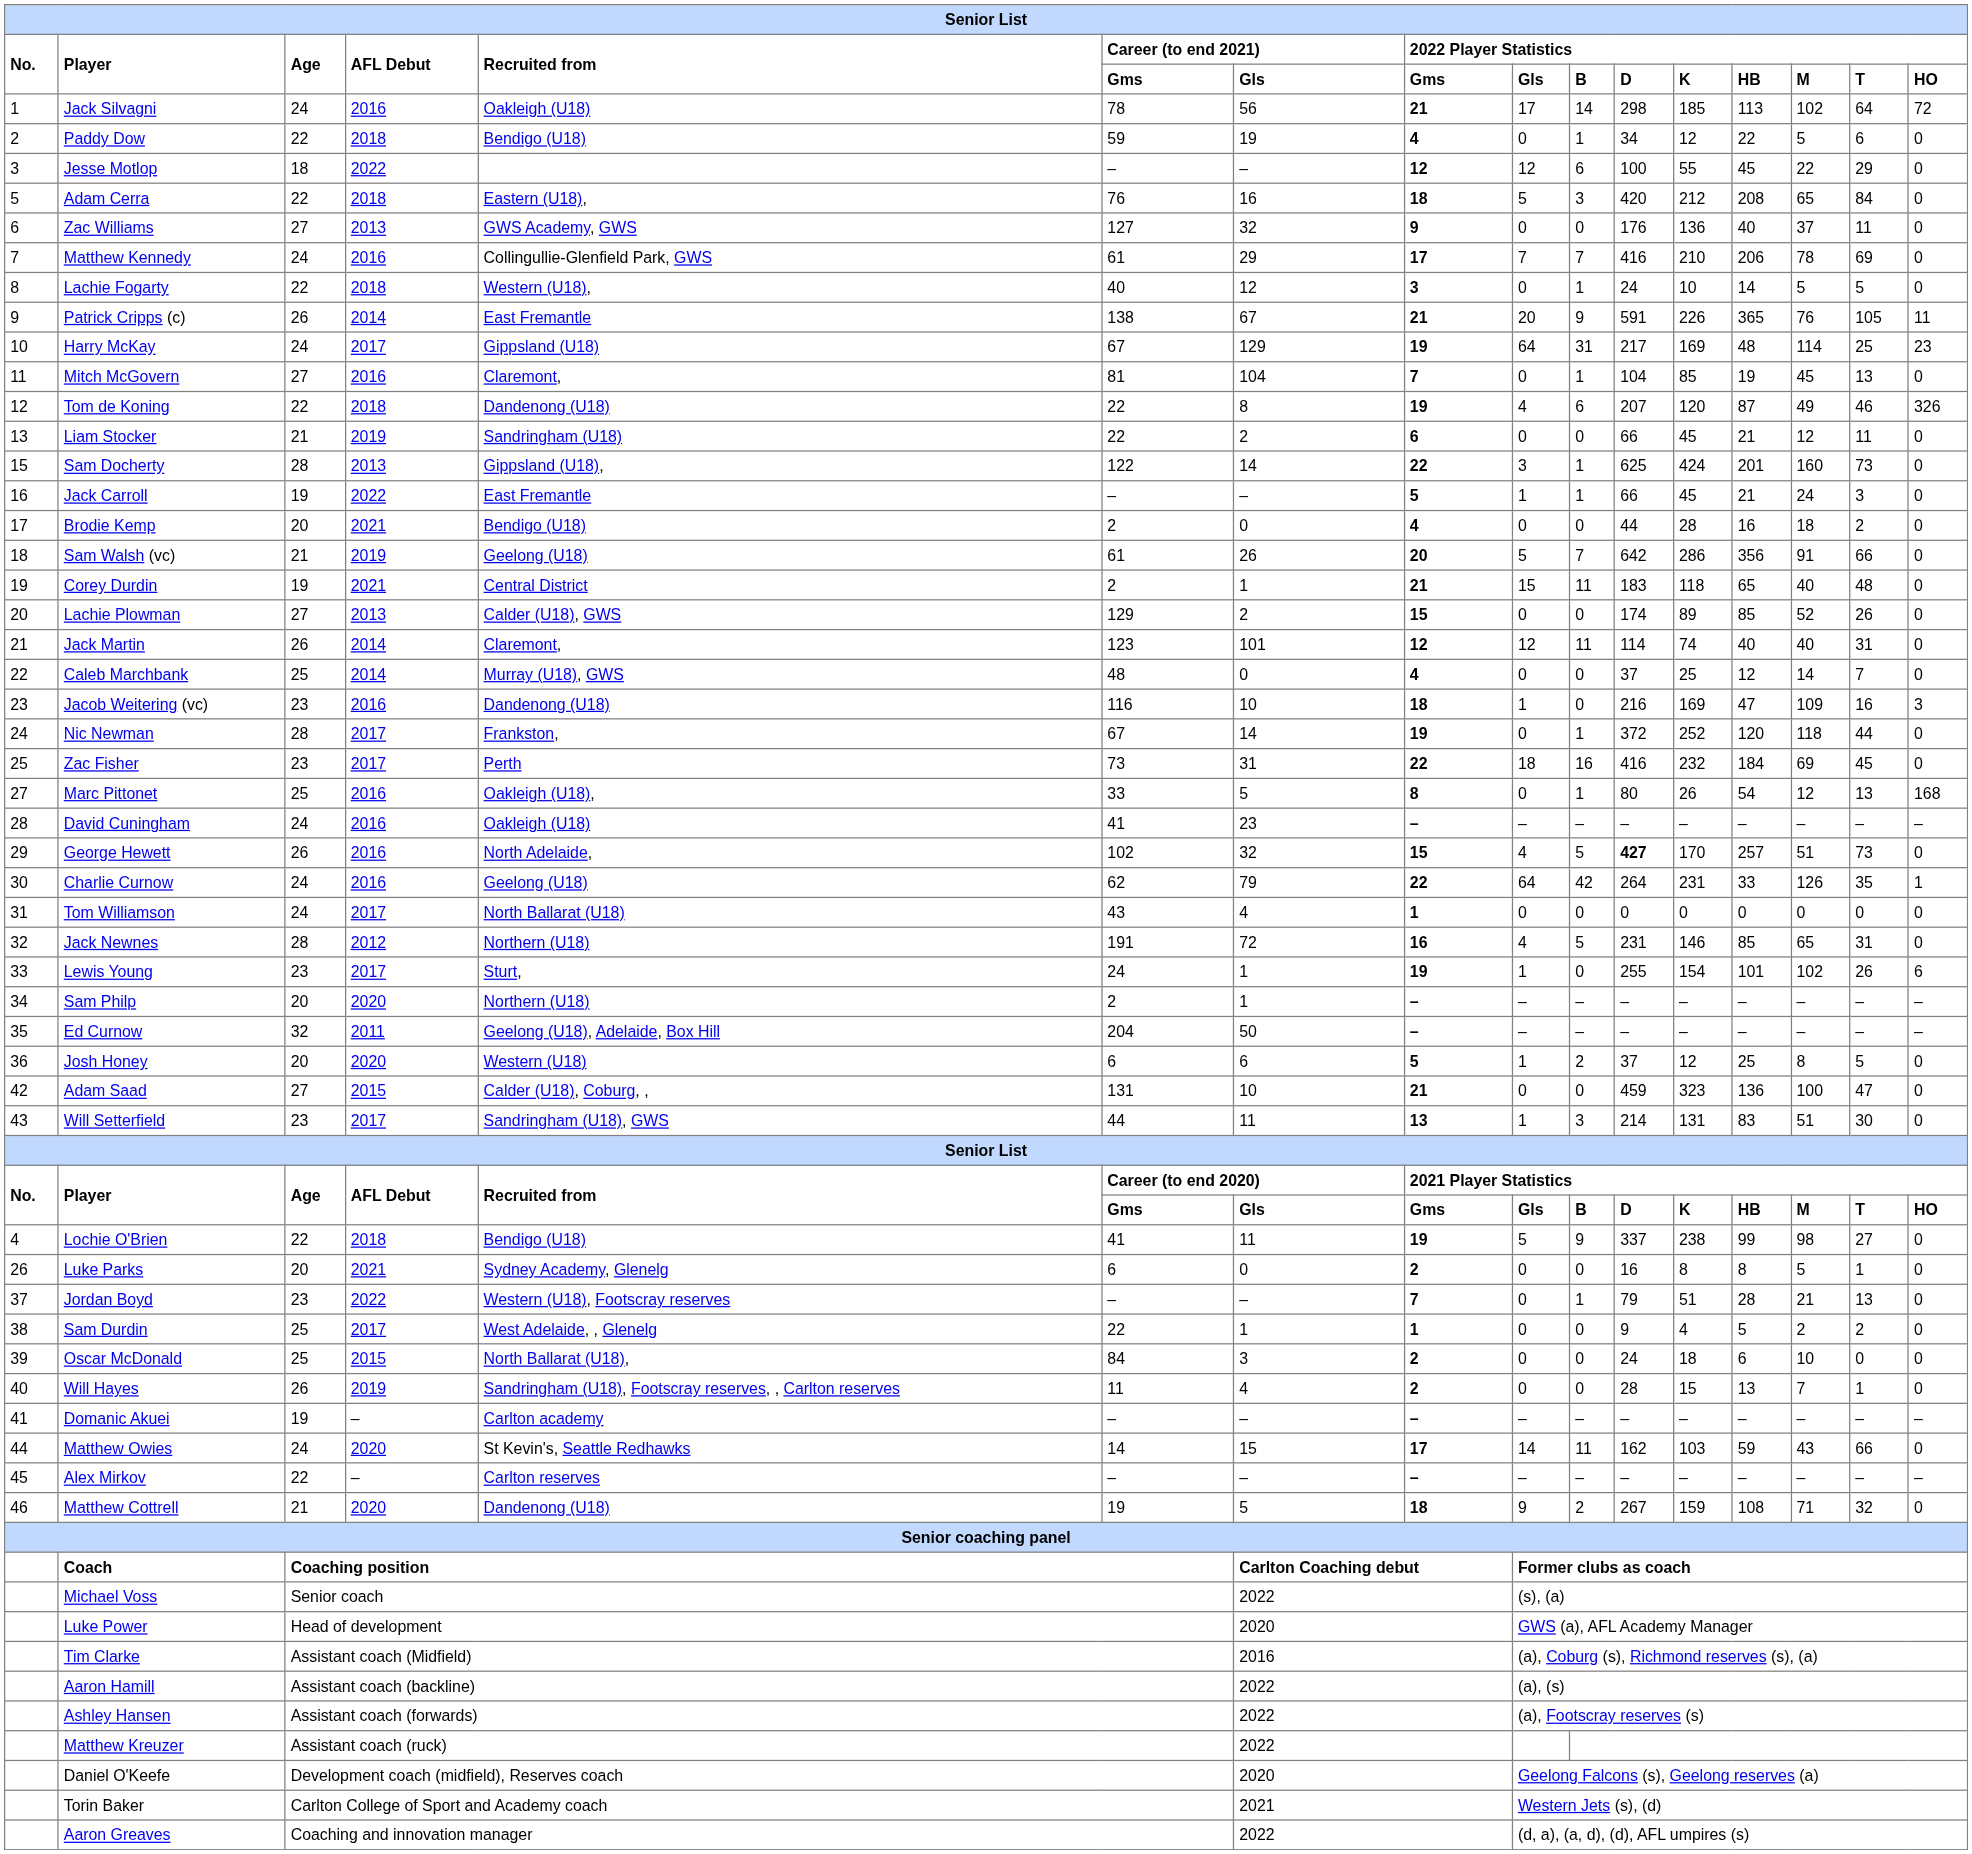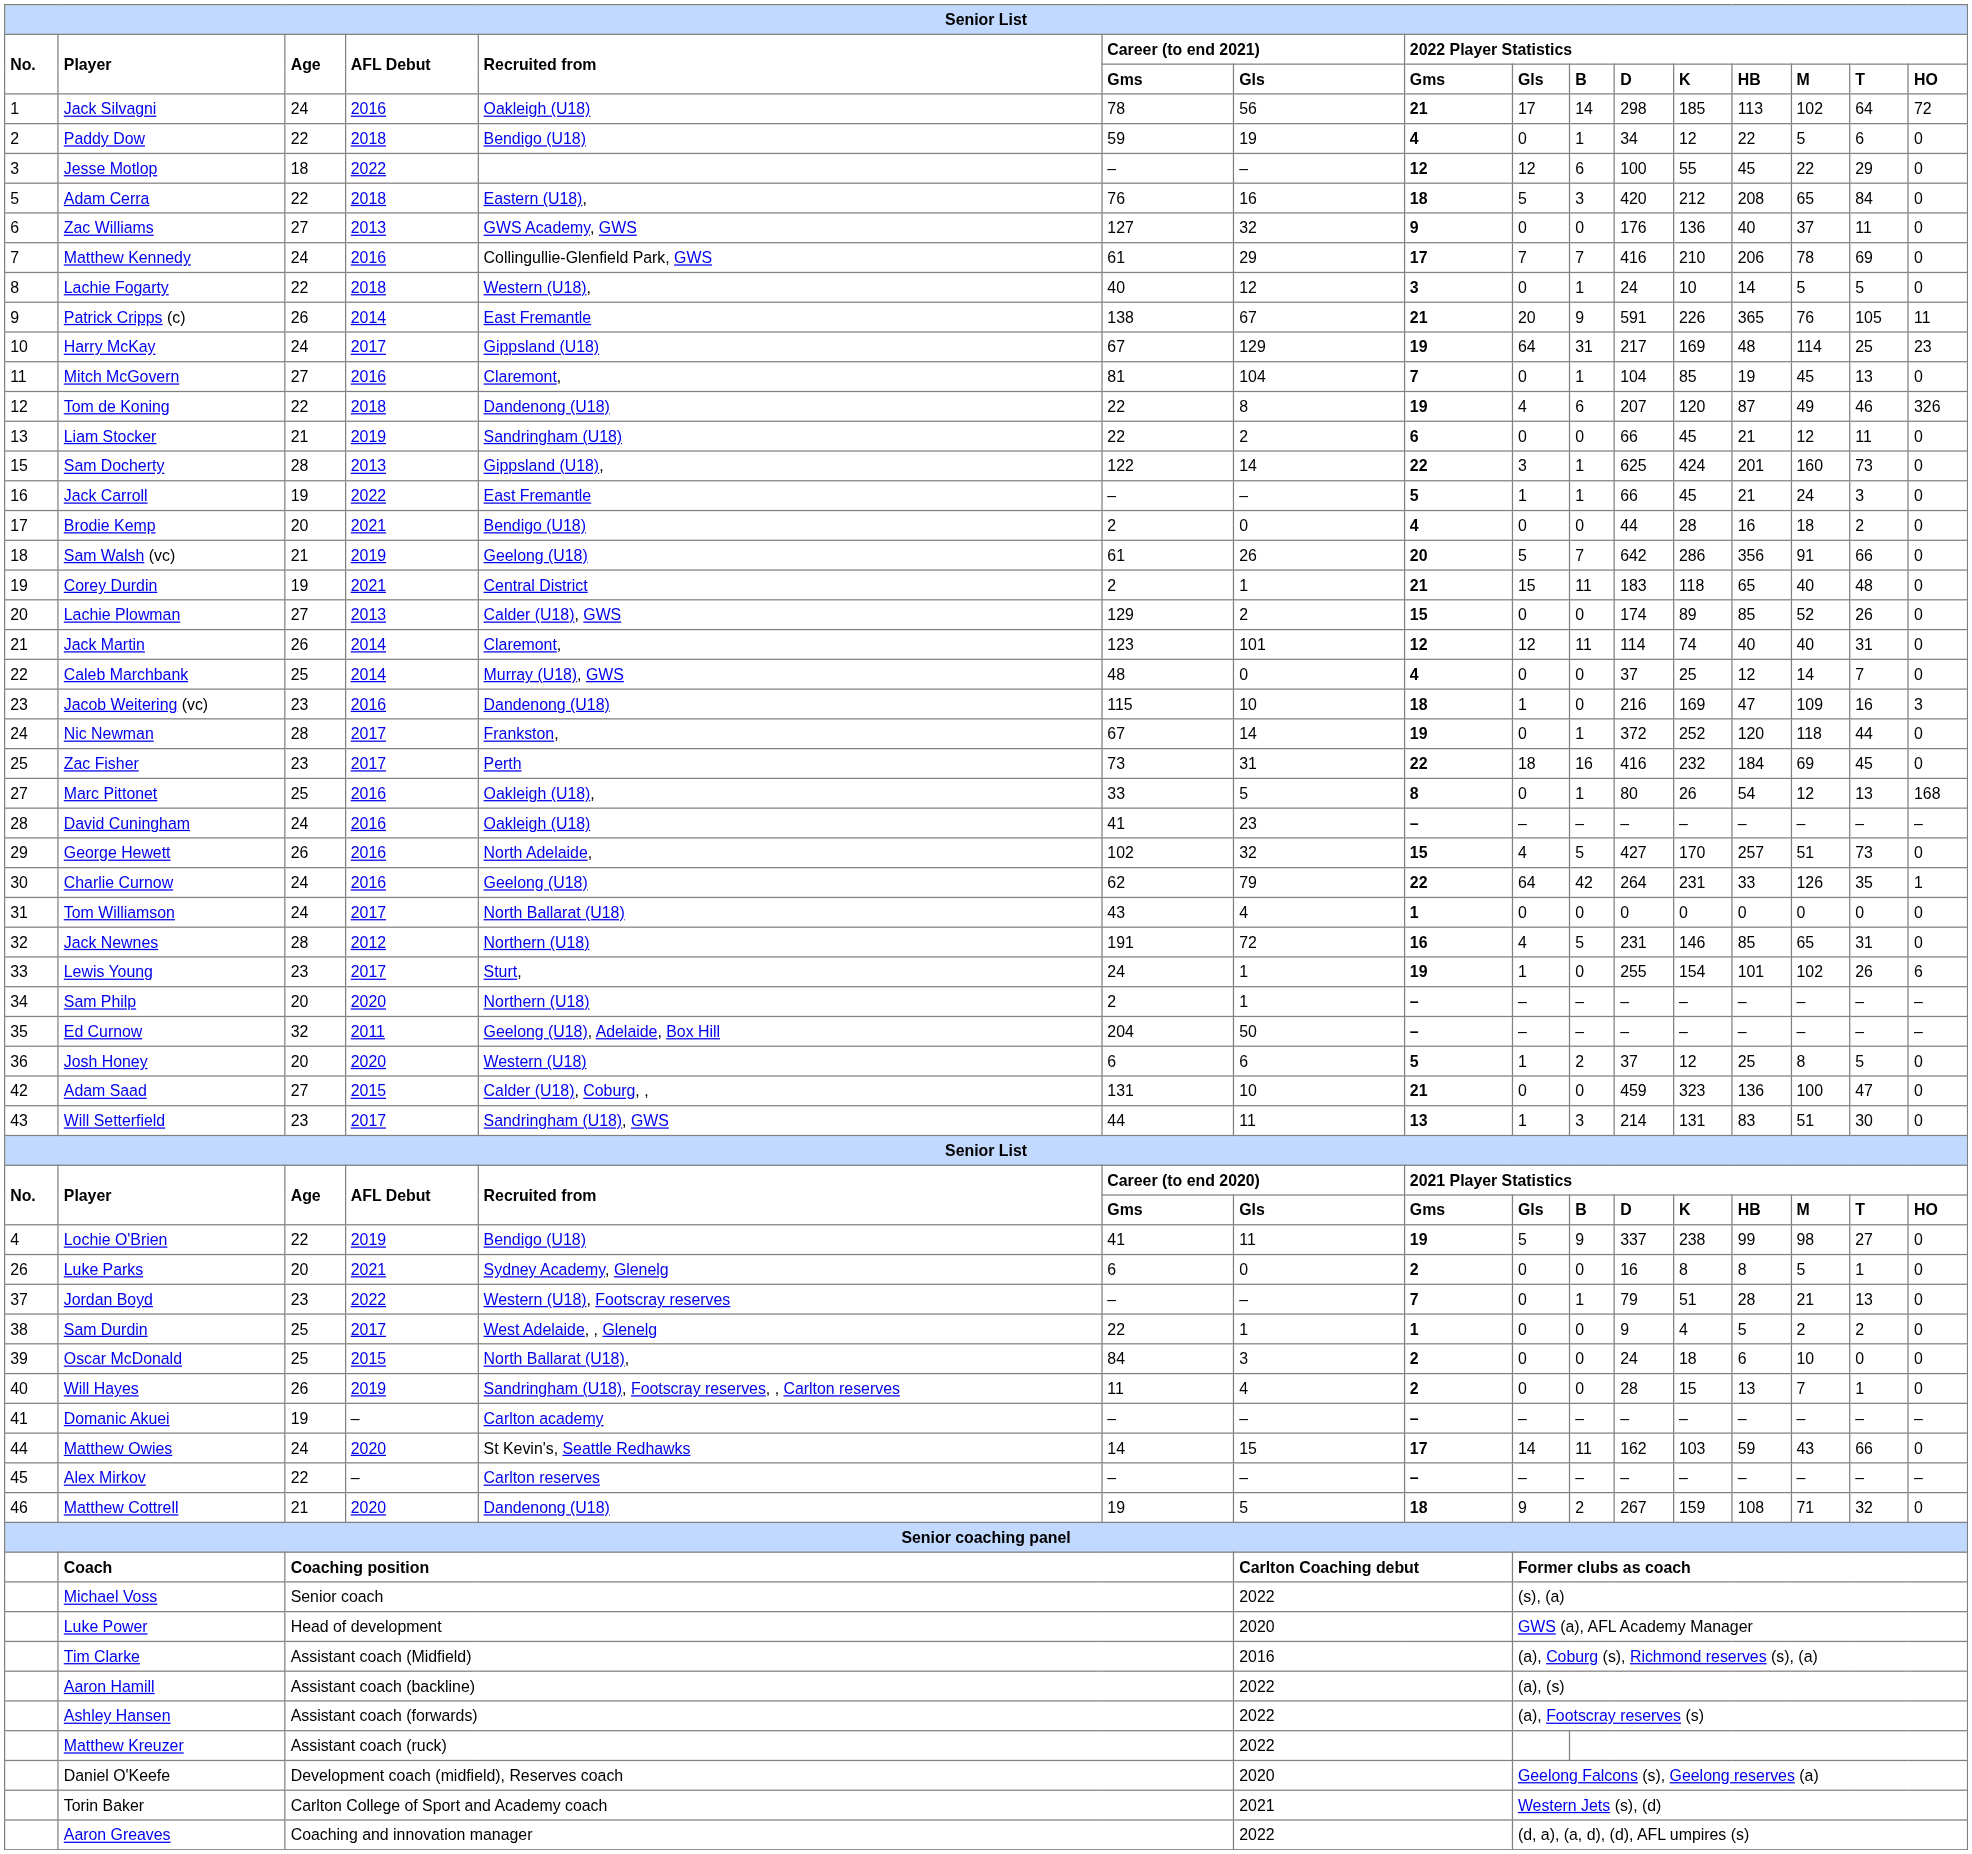Jacob Weitering (vc) | Career (to end 2021) / Gms: 116 -> 115
George Hewett | 2022 Player Statistics / D: bold -> normal
Lochie O'Brien | AFL Debut: 2018 -> 2019
